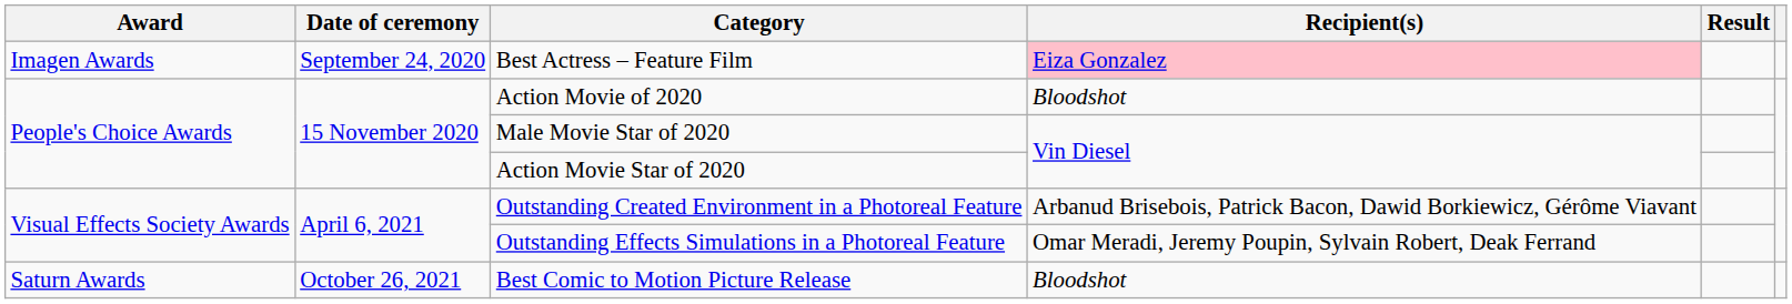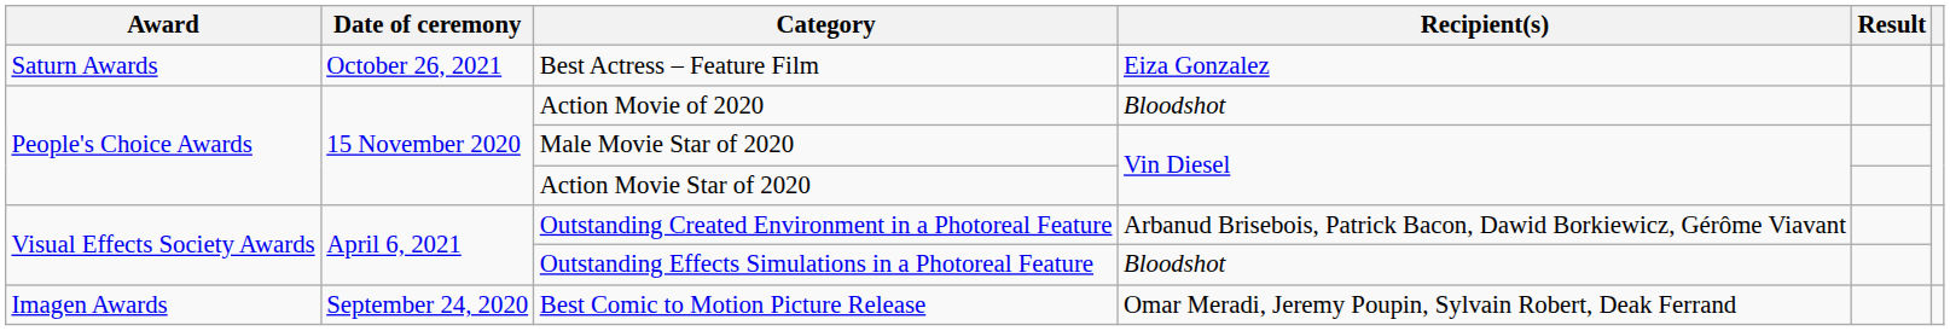Best Actress – Feature Film | Award: Imagen Awards -> Saturn Awards
Best Actress – Feature Film | Date of ceremony: September 24, 2020 -> October 26, 2021
Best Actress – Feature Film | Recipient(s): pink background -> no background
Outstanding Effects Simulations in a Photoreal Feature | Recipient(s): Omar Meradi, Jeremy Poupin, Sylvain Robert, Deak Ferrand -> Bloodshot
Best Comic to Motion Picture Release | Award: Saturn Awards -> Imagen Awards
Best Comic to Motion Picture Release | Date of ceremony: October 26, 2021 -> September 24, 2020
Best Comic to Motion Picture Release | Recipient(s): Bloodshot -> Omar Meradi, Jeremy Poupin, Sylvain Robert, Deak Ferrand
